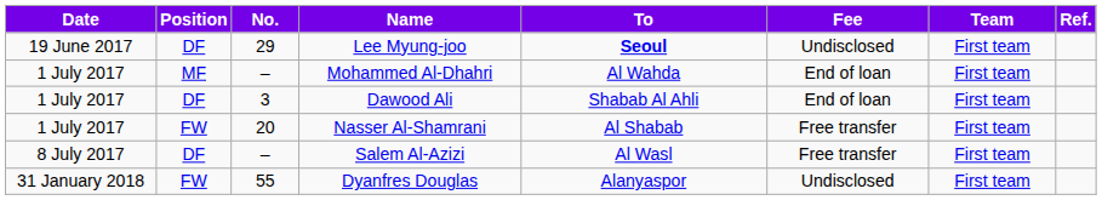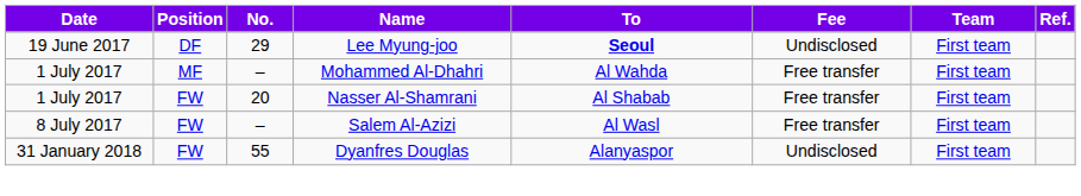Mohammed Al-Dhahri | Fee: End of loan -> Free transfer
- row: 1 July 2017 | DF | 3 | Dawood Ali | Shabab Al Ahli | End of loan | First team
Salem Al-Azizi | Position: DF -> FW
